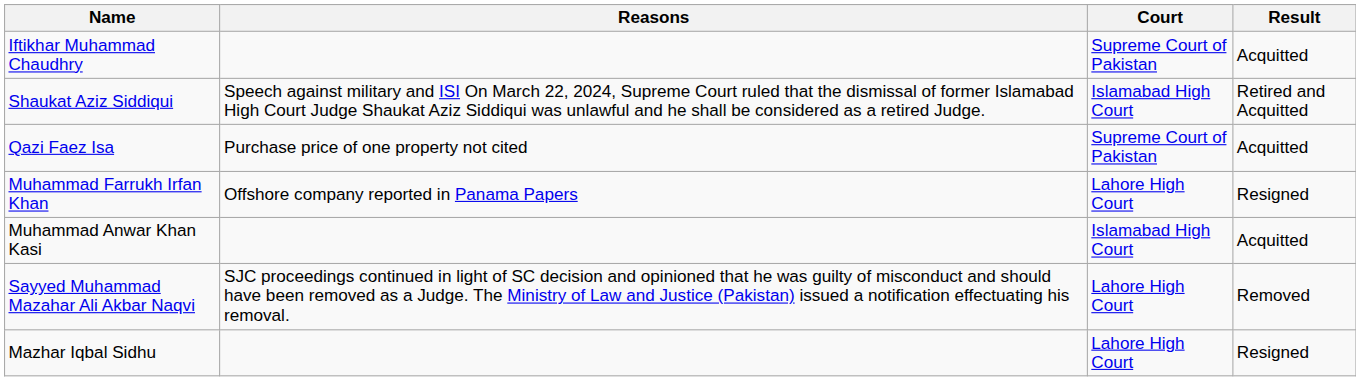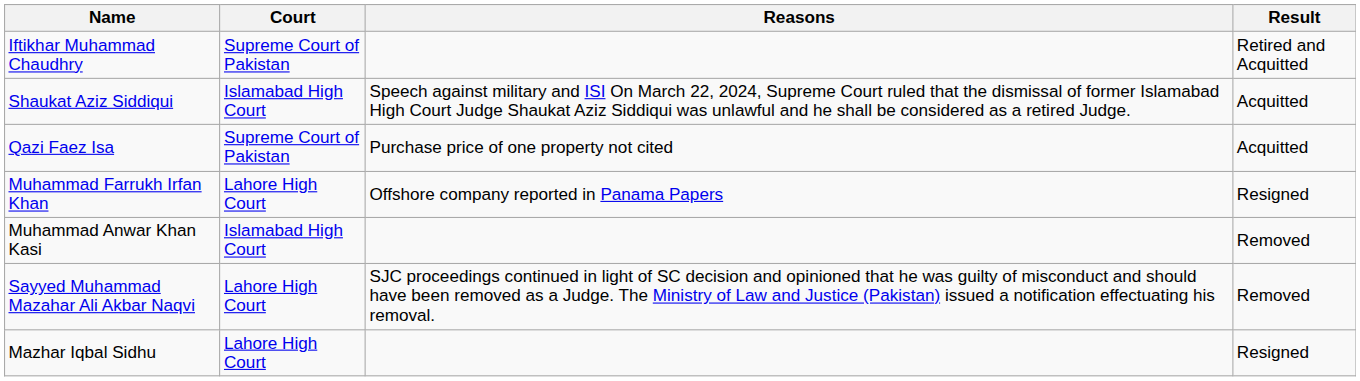columns swapped: Court <-> Reasons
Iftikhar Muhammad Chaudhry | Result: Acquitted -> Retired and Acquitted
Shaukat Aziz Siddiqui | Result: Retired and Acquitted -> Acquitted
Muhammad Anwar Khan Kasi | Result: Acquitted -> Removed
